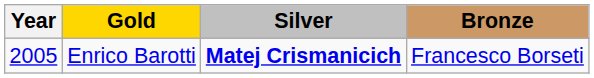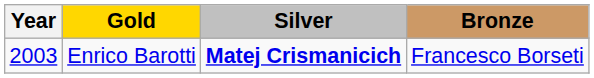Enrico Barotti | Year: 2005 -> 2003
